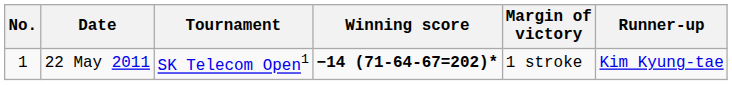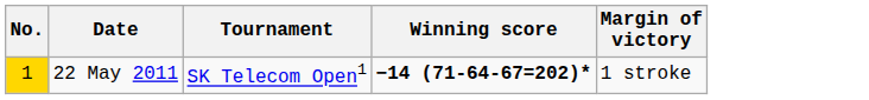- column: Runner-up | Kim Kyung-tae
22 May 2011 | No.: no background -> gold background
